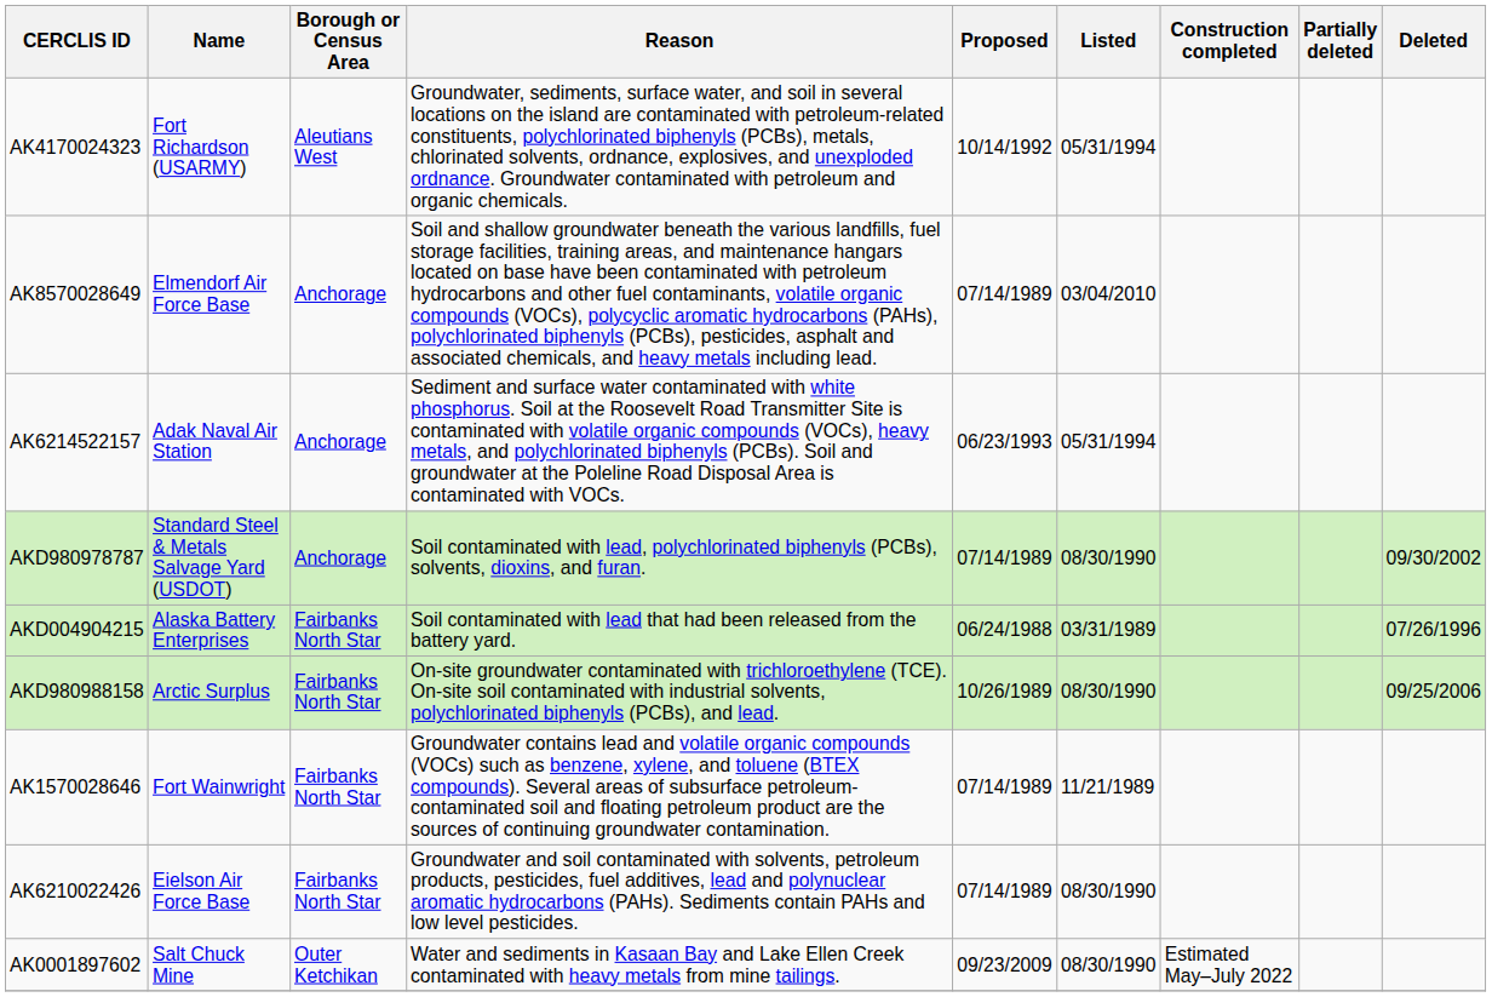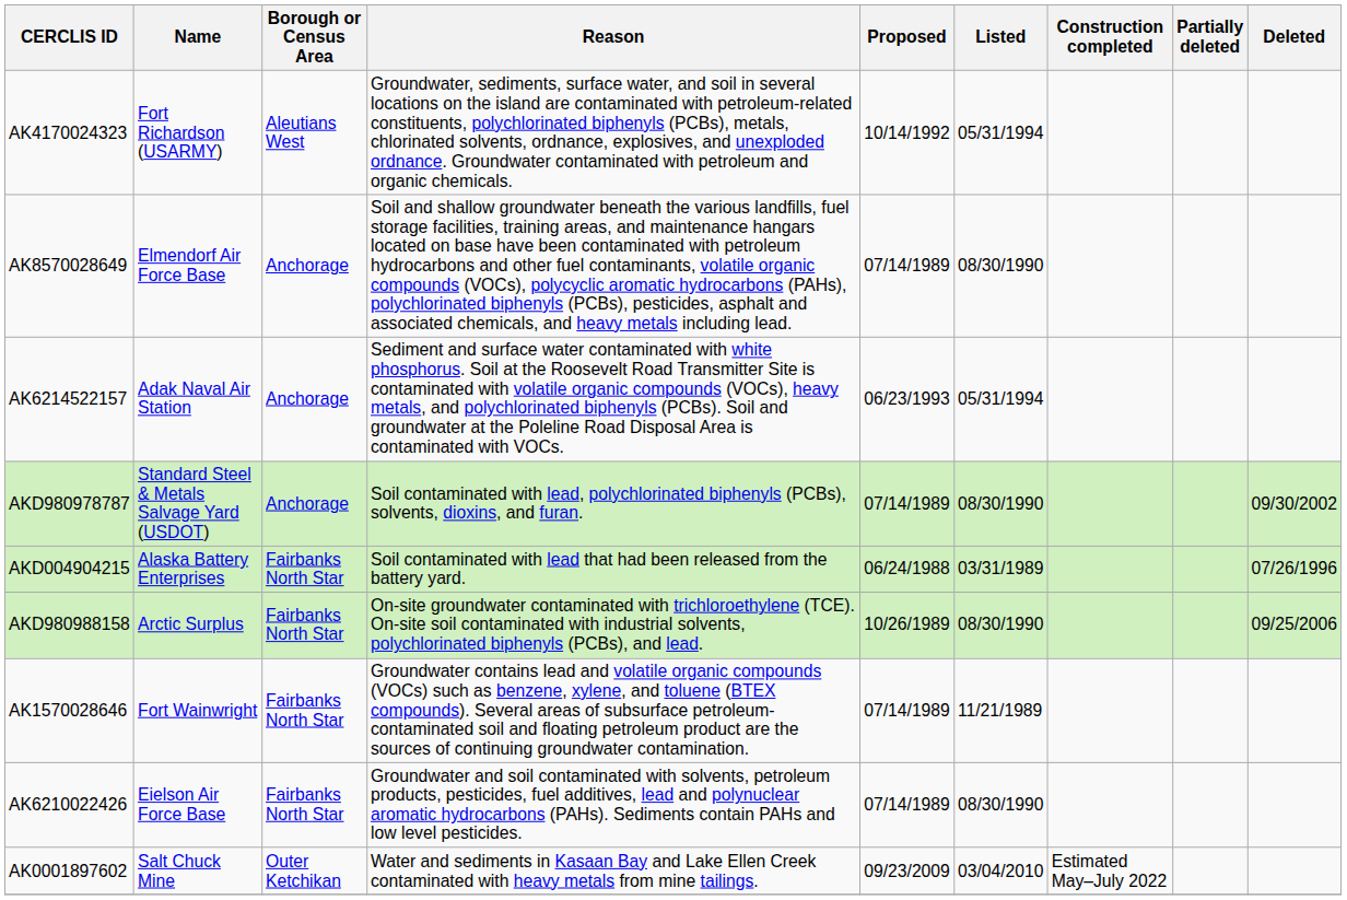AK8570028649 | Listed: 03/04/2010 -> 08/30/1990
AK0001897602 | Listed: 08/30/1990 -> 03/04/2010
